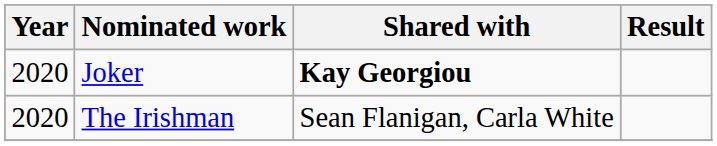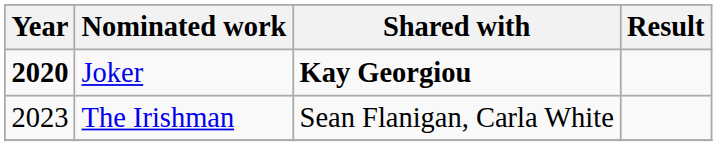Joker | Year: normal -> bold
The Irishman | Year: 2020 -> 2023
